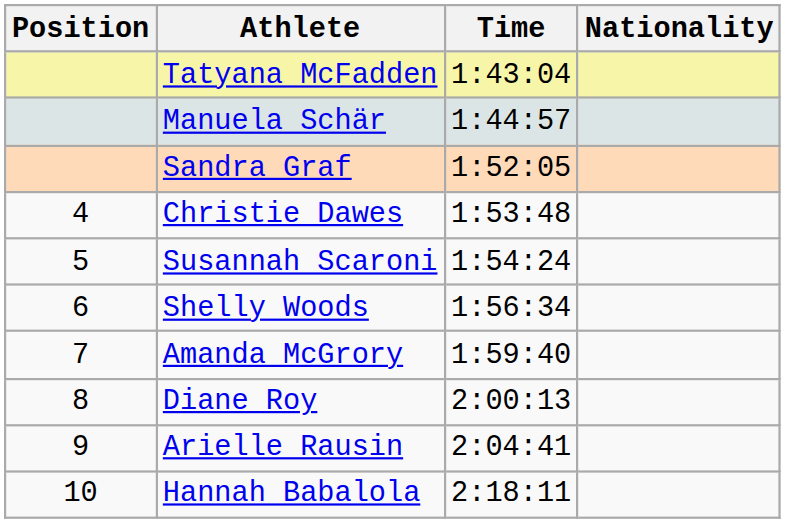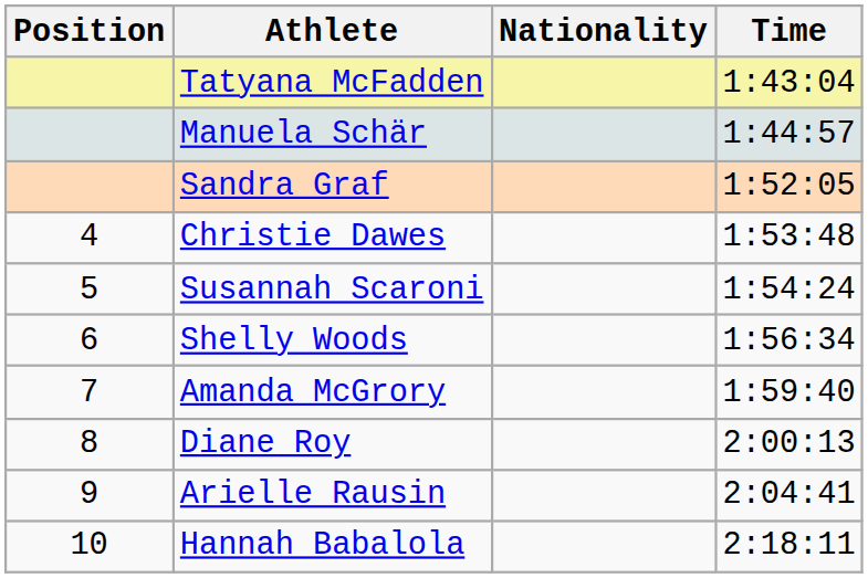columns swapped: Nationality <-> Time
